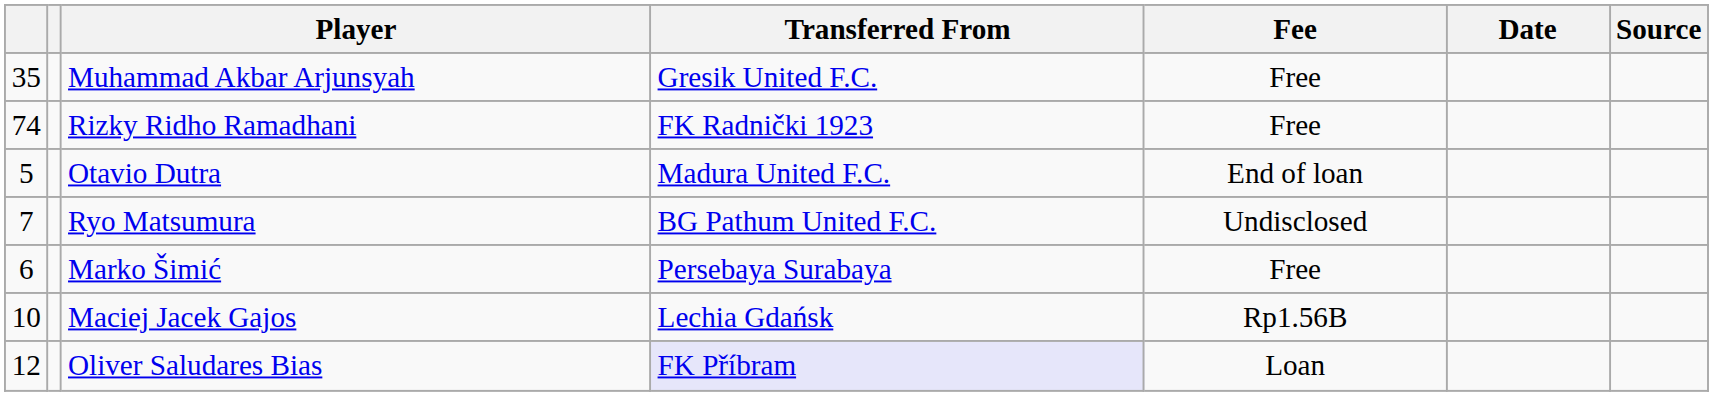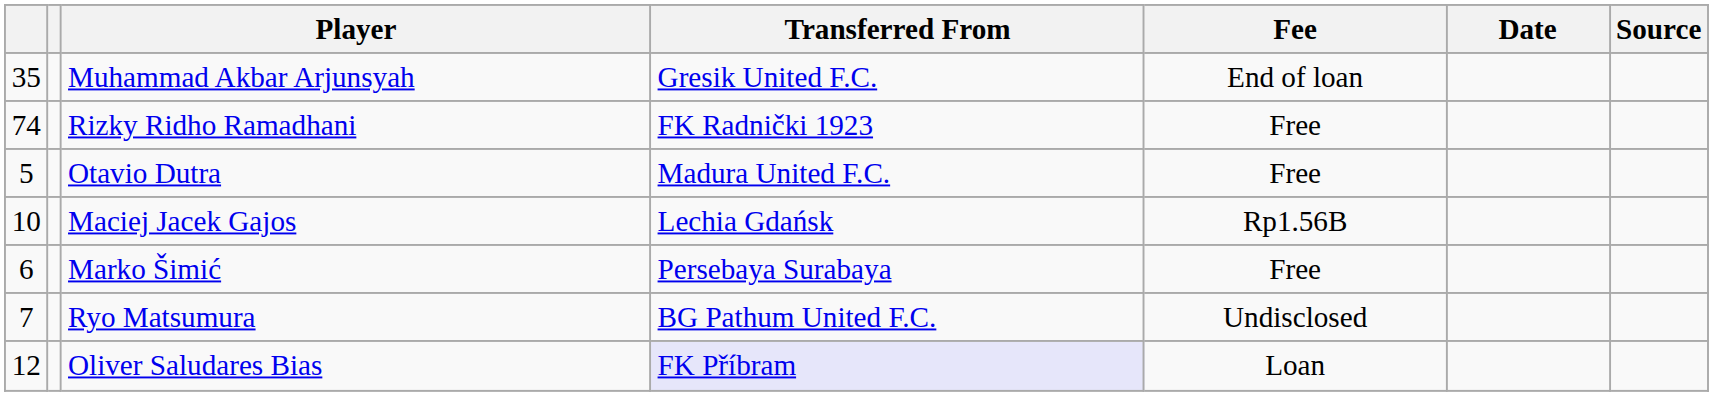Muhammad Akbar Arjunsyah | Fee: Free -> End of loan
Otavio Dutra | Fee: End of loan -> Free
rows swapped: Ryo Matsumura <-> Maciej Jacek Gajos
